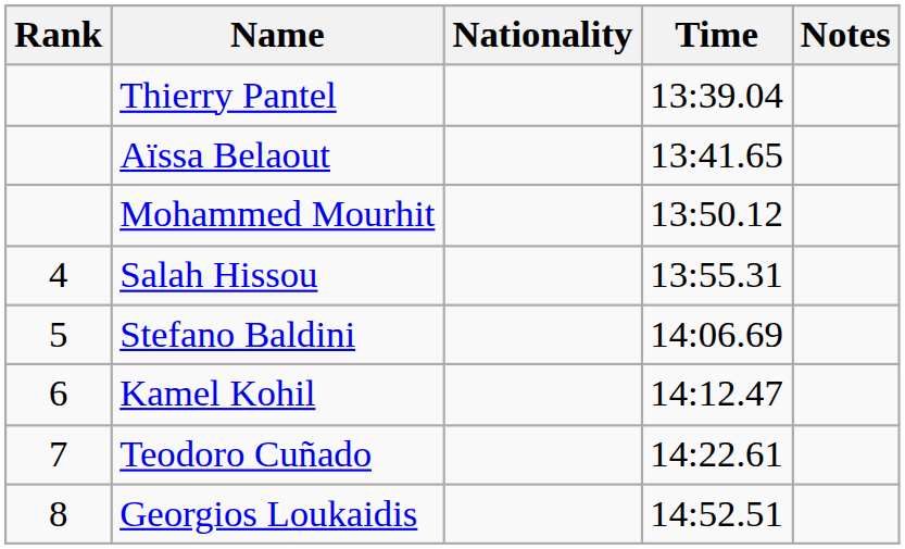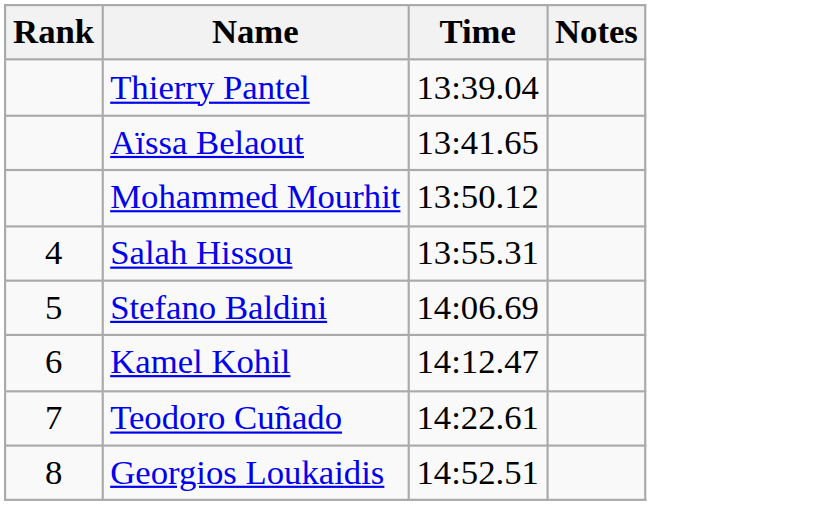- column: Nationality
